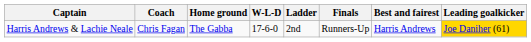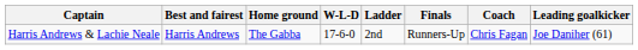columns swapped: Coach <-> Best and fairest
Harris Andrews & Lachie Neale | Leading goalkicker: gold background -> no background
